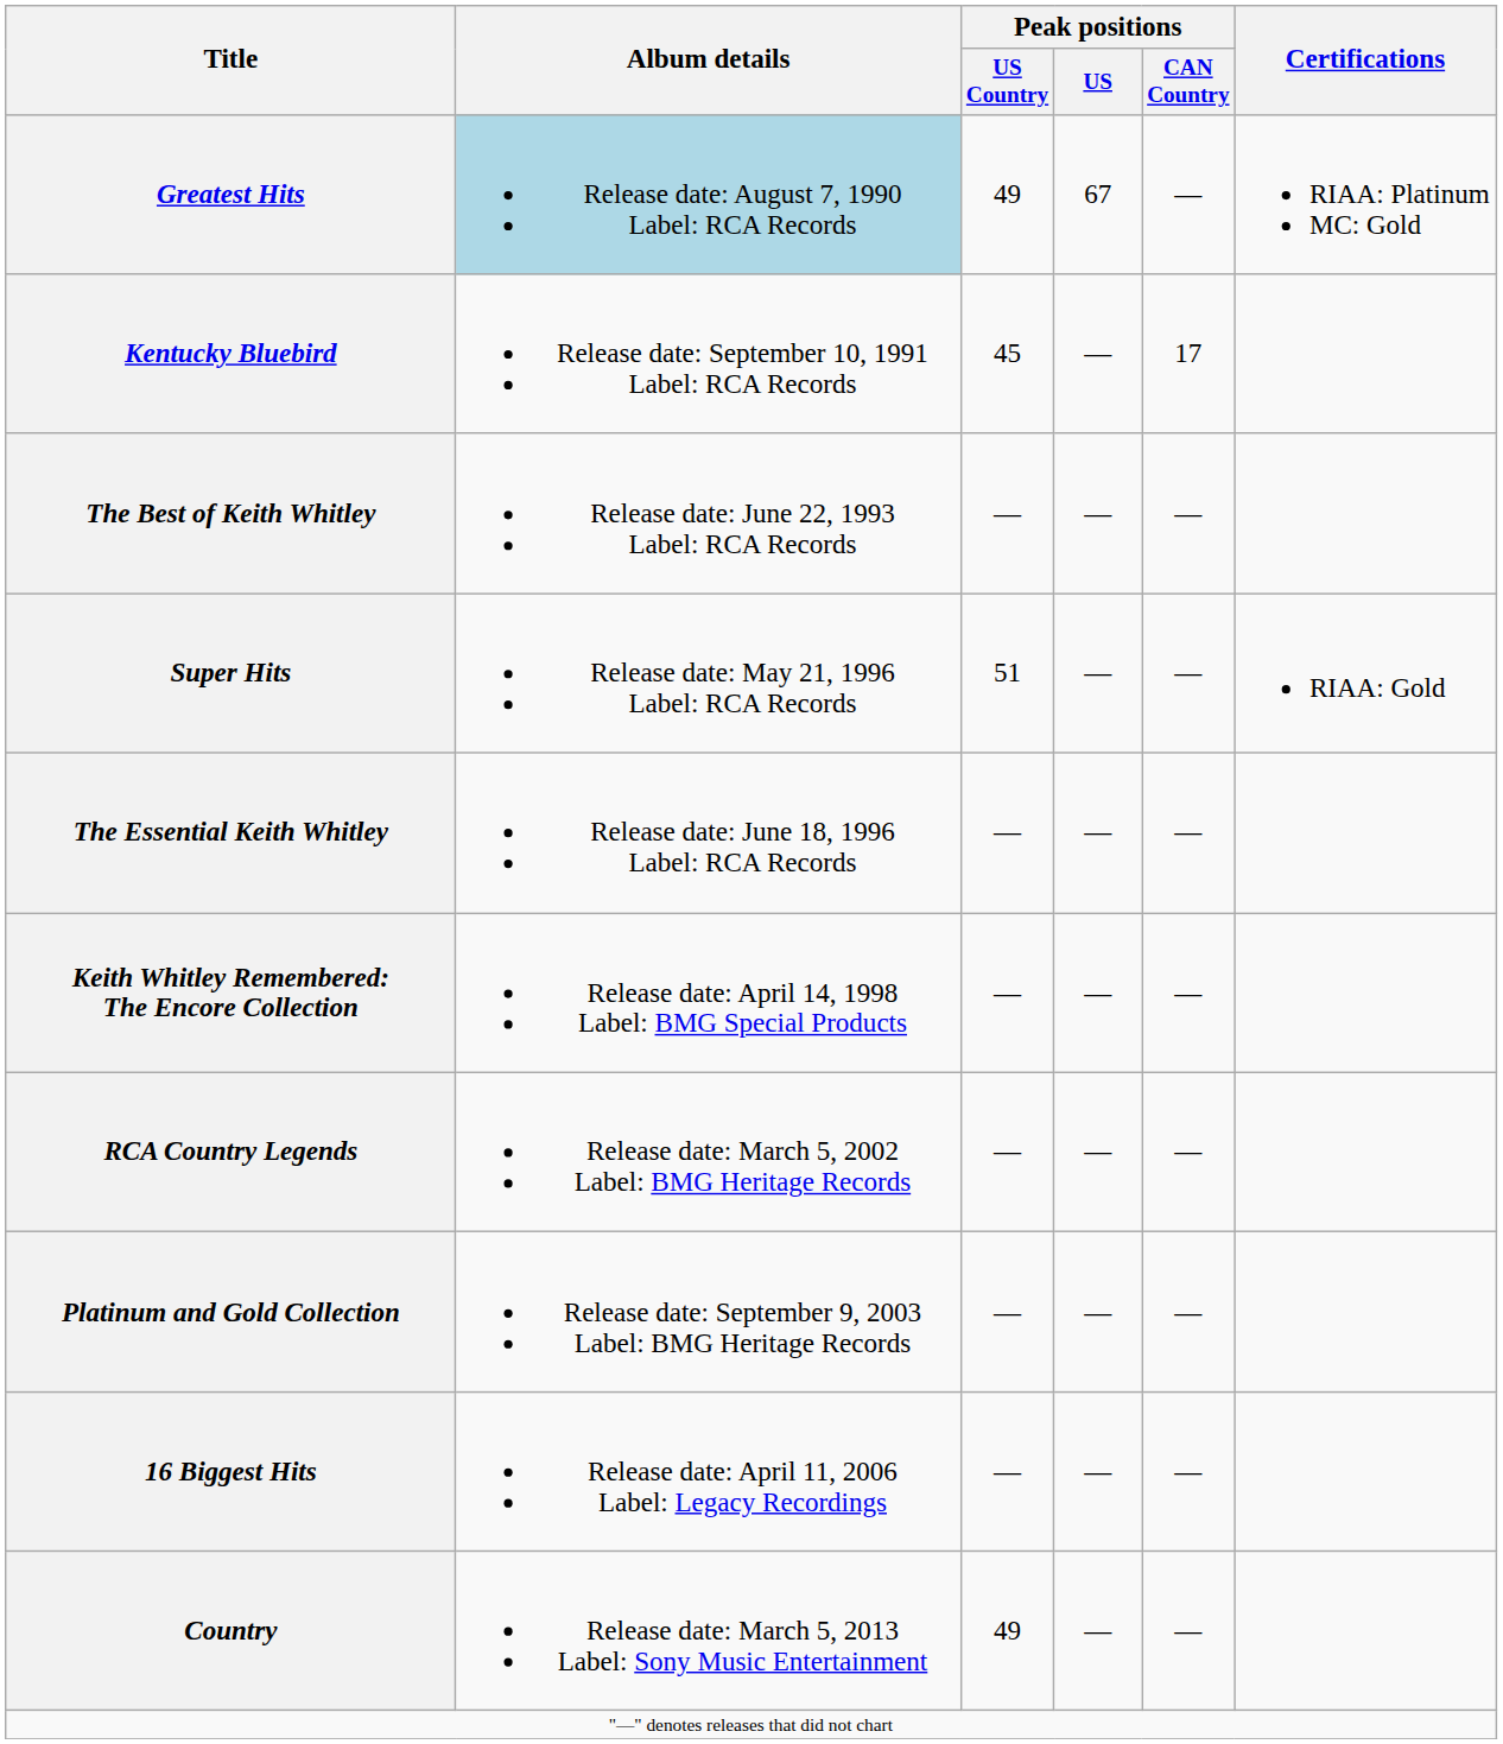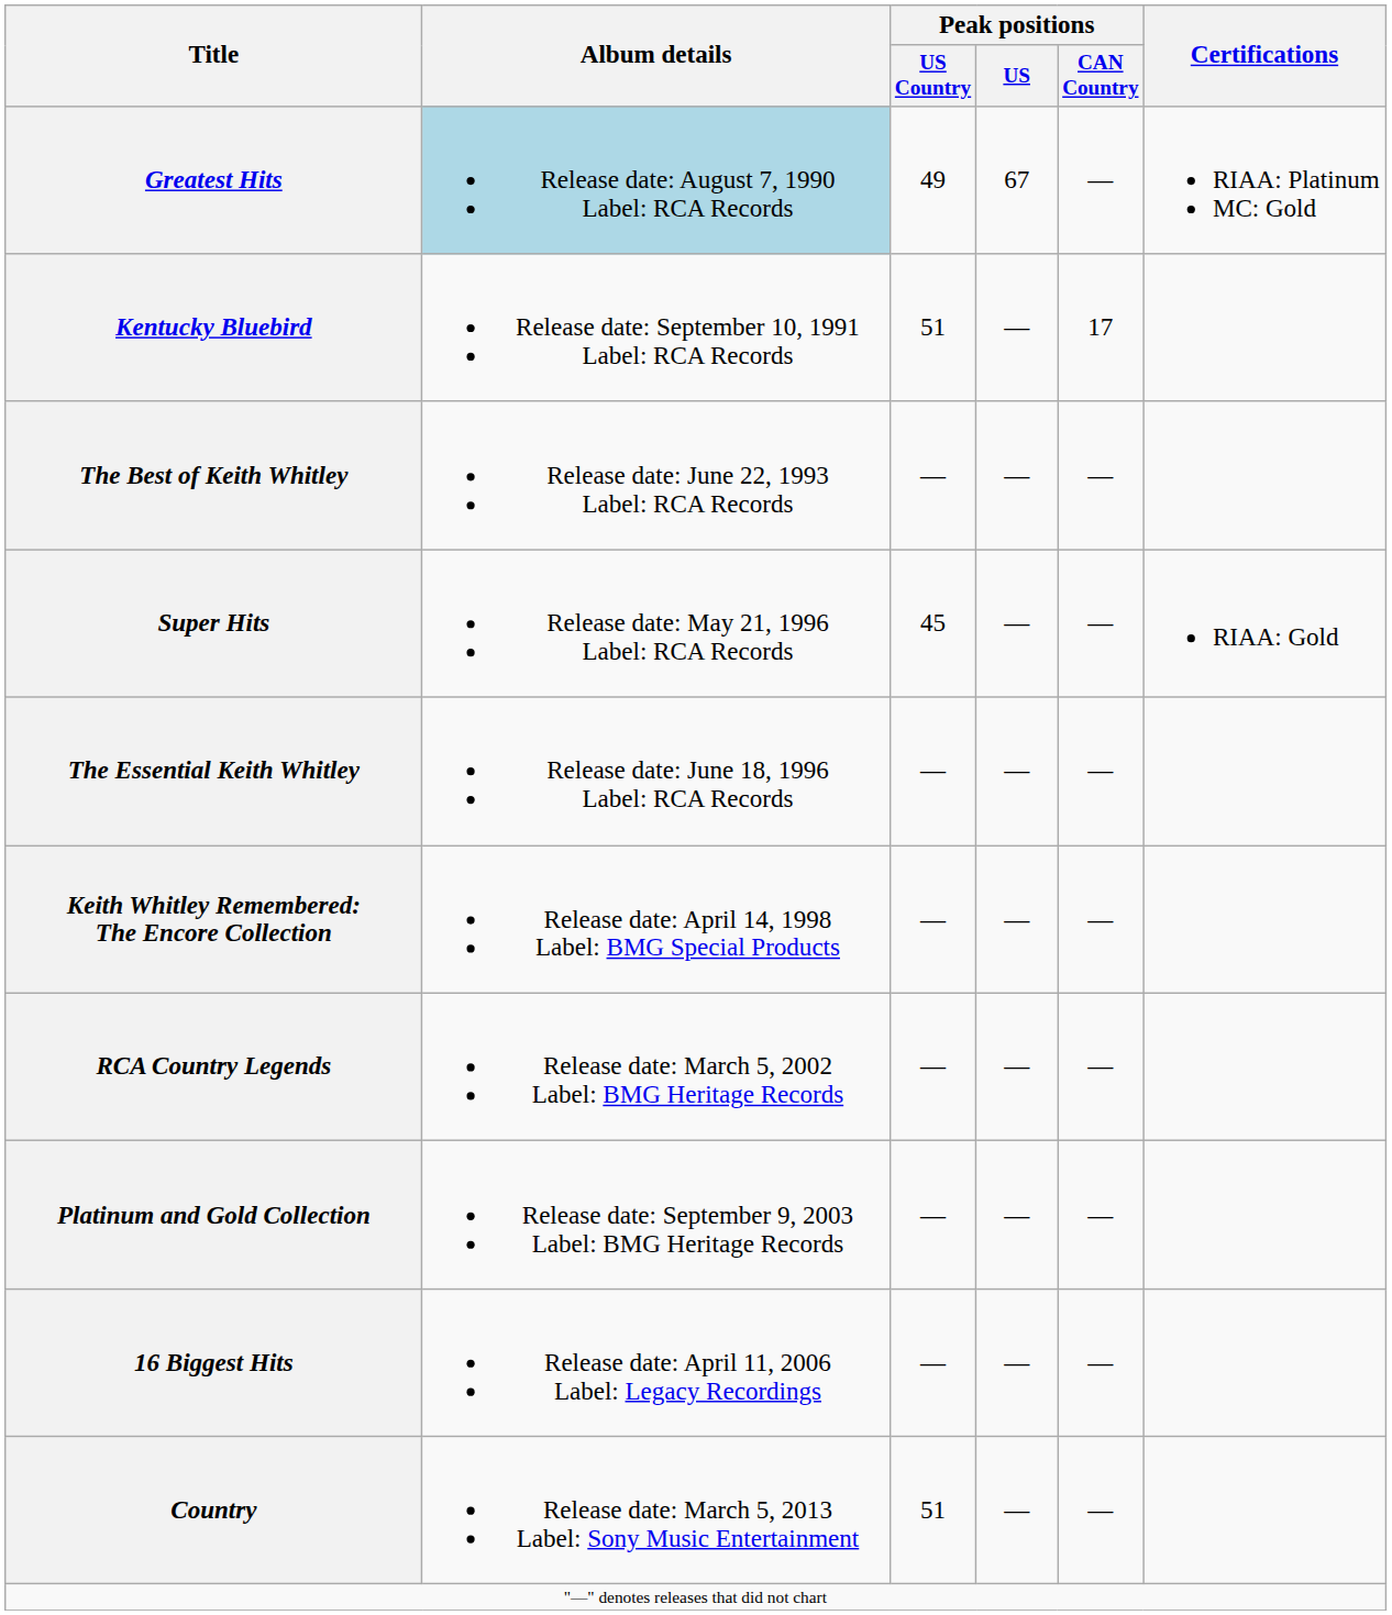Kentucky Bluebird | Peak positions / US Country: 45 -> 51
Super Hits | Peak positions / US Country: 51 -> 45
Country | Peak positions / US Country: 49 -> 51
